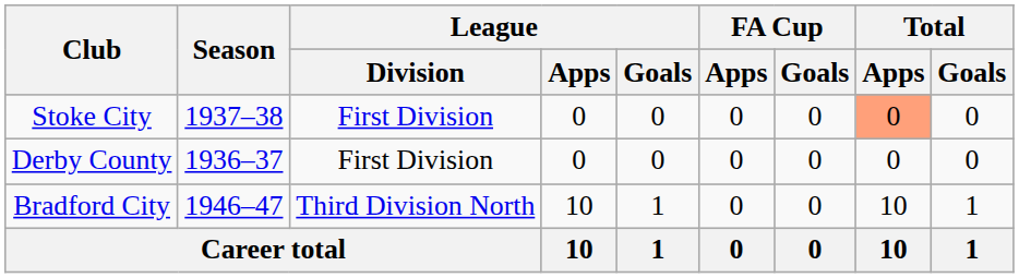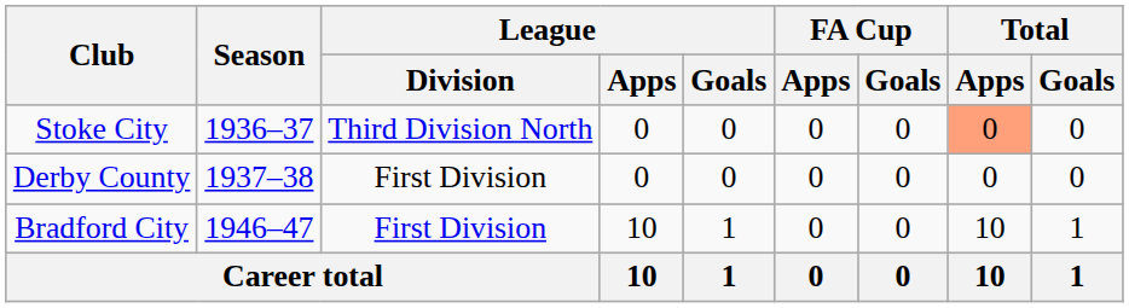Stoke City | Season: 1937–38 -> 1936–37
Stoke City | League / Division: First Division -> Third Division North
Derby County | Season: 1936–37 -> 1937–38
Bradford City | League / Division: Third Division North -> First Division
